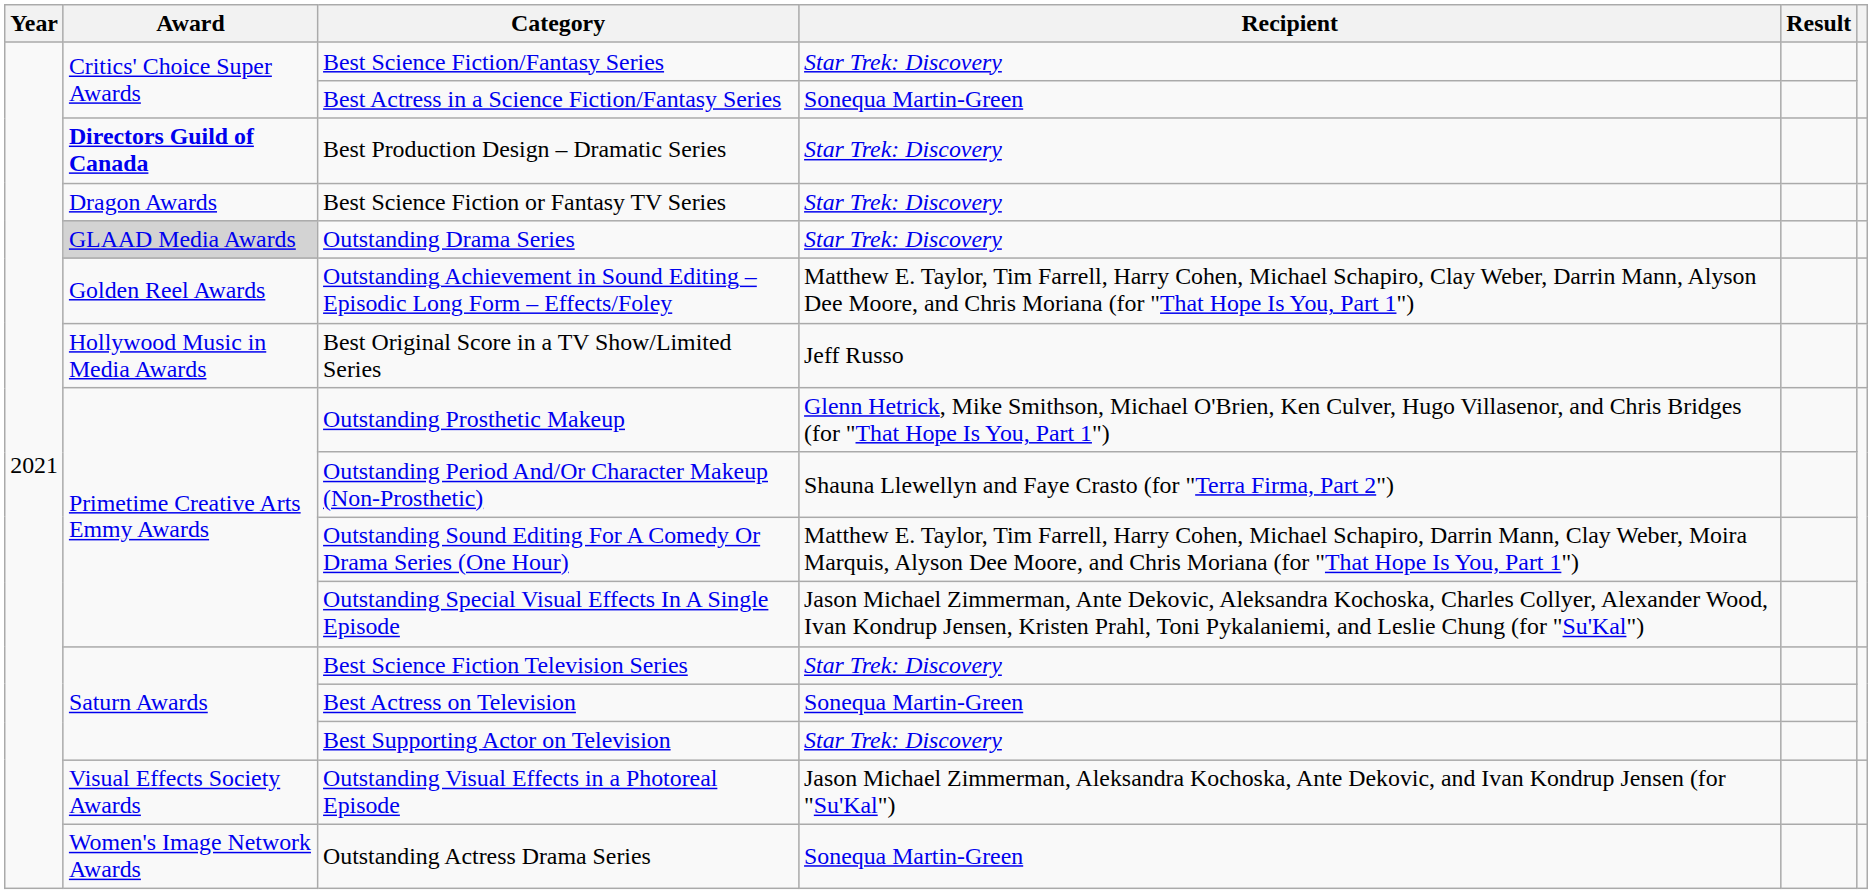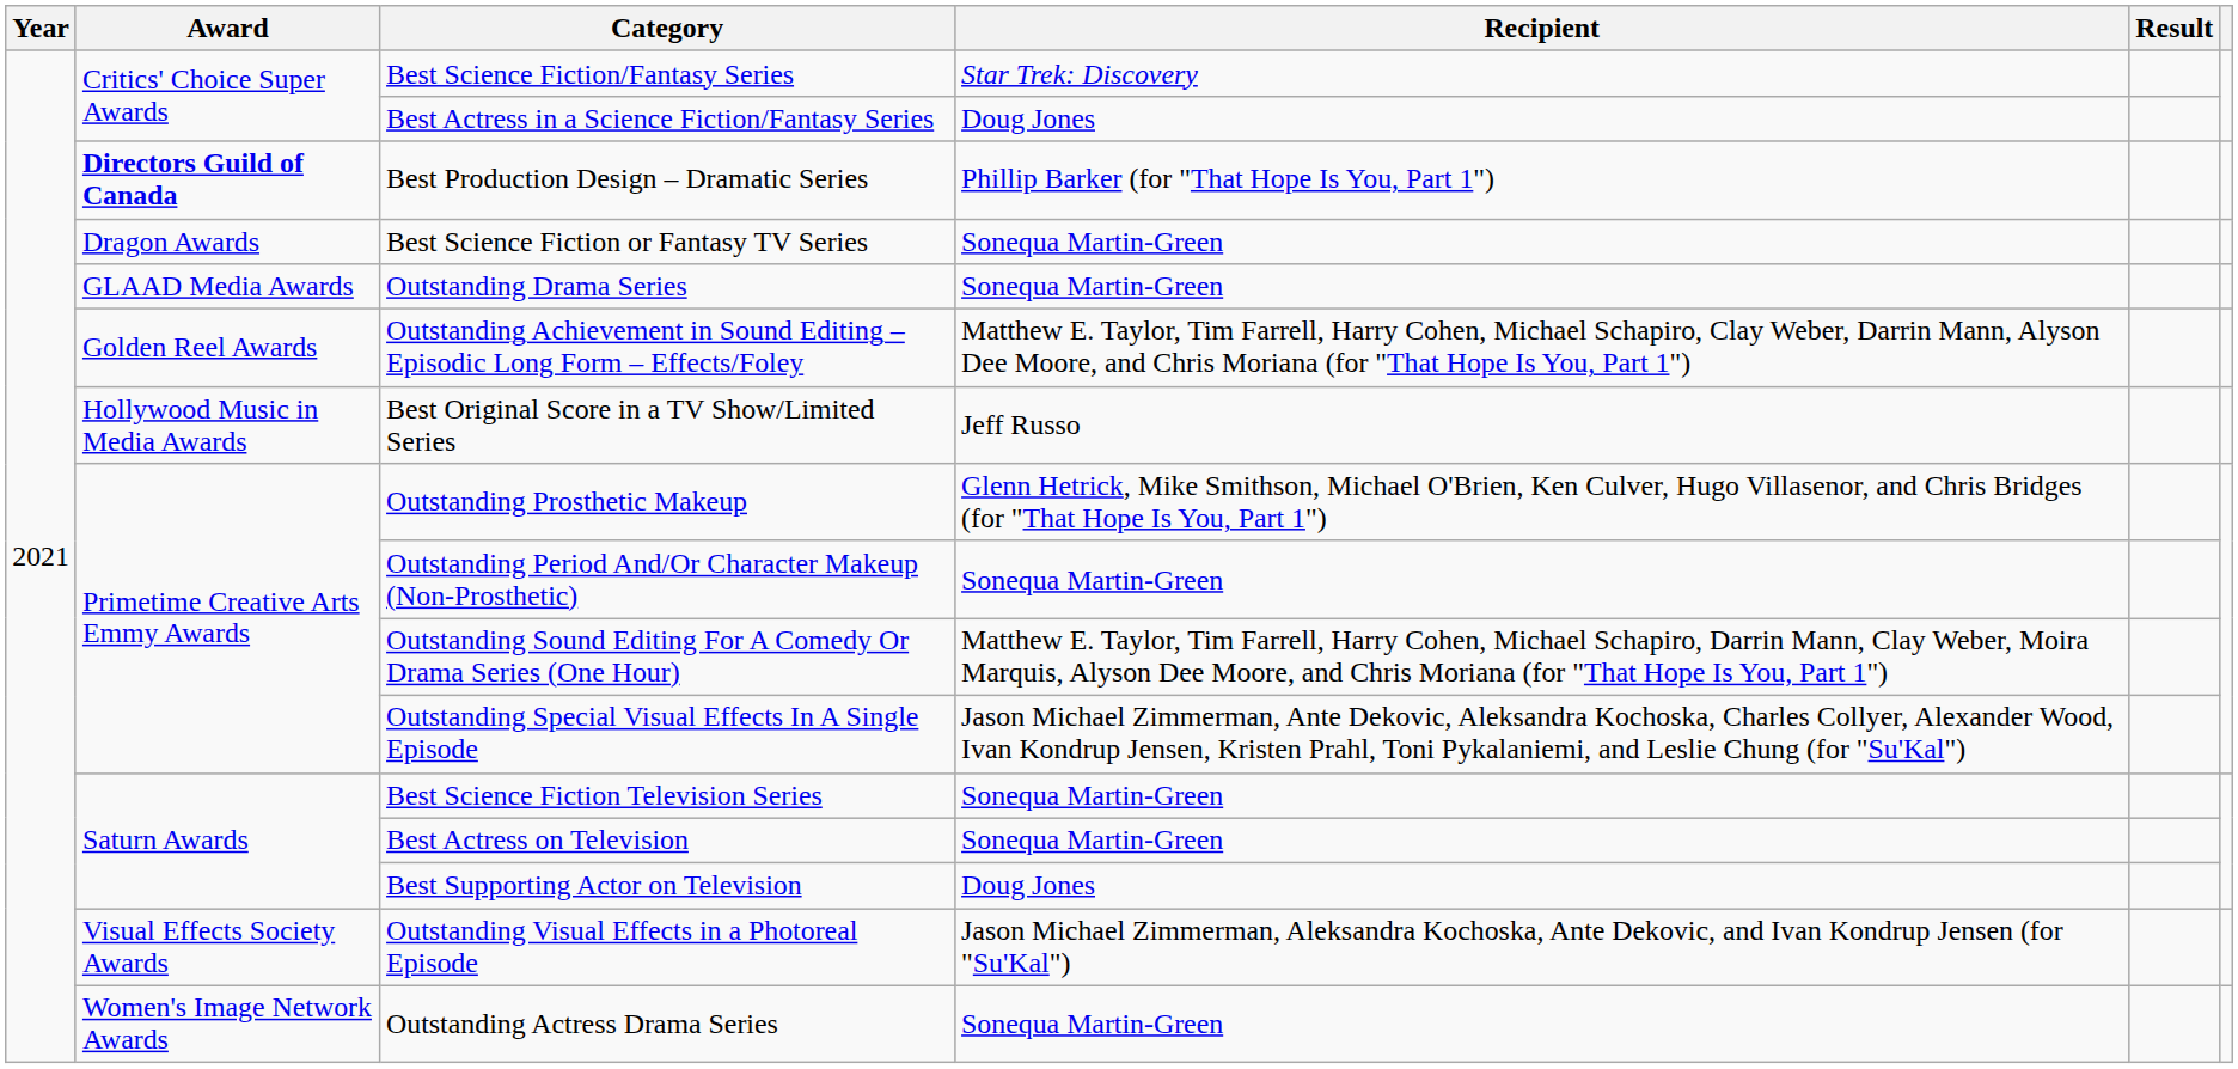Best Actress in a Science Fiction/Fantasy Series | Recipient: Sonequa Martin-Green -> Doug Jones
Best Production Design – Dramatic Series | Recipient: Star Trek: Discovery -> Phillip Barker (for "That Hope Is You, Part 1")
Best Science Fiction or Fantasy TV Series | Recipient: Star Trek: Discovery -> Sonequa Martin-Green
Outstanding Drama Series | Award: lightgrey background -> no background
Outstanding Drama Series | Recipient: Star Trek: Discovery -> Sonequa Martin-Green
Outstanding Period And/Or Character Makeup (Non-Prosthetic) | Recipient: Shauna Llewellyn and Faye Crasto (for "Terra Firma, Part 2") -> Sonequa Martin-Green
Best Science Fiction Television Series | Recipient: Star Trek: Discovery -> Sonequa Martin-Green
Best Supporting Actor on Television | Recipient: Star Trek: Discovery -> Doug Jones
